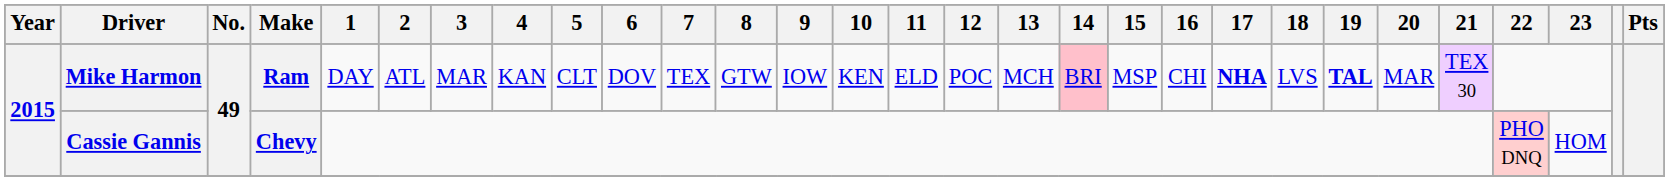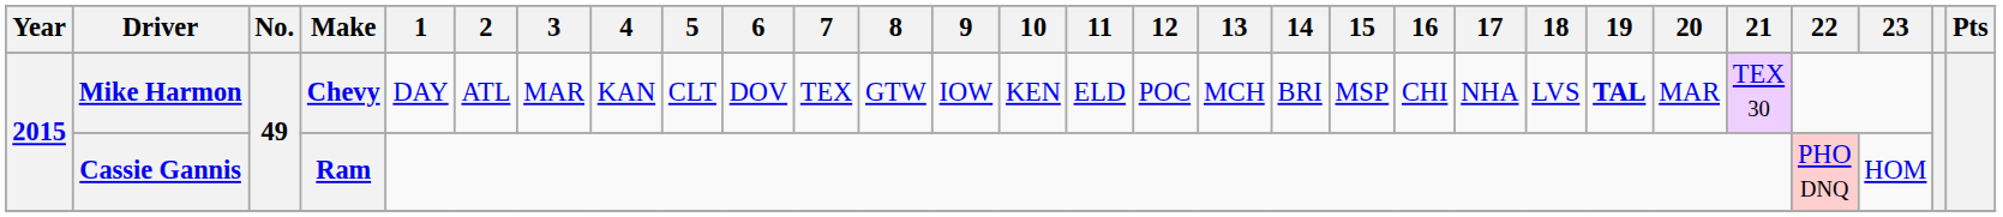Mike Harmon | Make: Ram -> Chevy
Mike Harmon | 14: pink background -> no background
Mike Harmon | 17: bold -> normal
Cassie Gannis | Make: Chevy -> Ram
